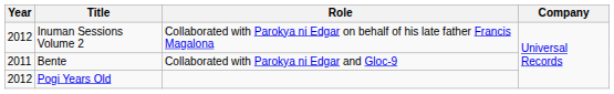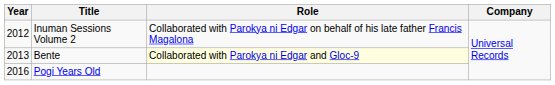Bente | Year: 2011 -> 2013
Bente | Role: no background -> lightyellow background
Pogi Years Old | Year: 2012 -> 2016
